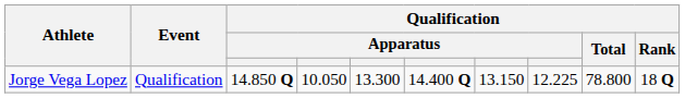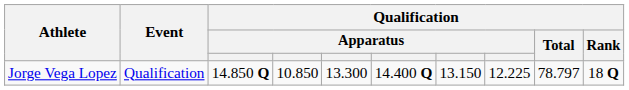Jorge Vega Lopez | column 4: 10.050 -> 10.850
Jorge Vega Lopez | Qualification / Total: 78.800 -> 78.797
